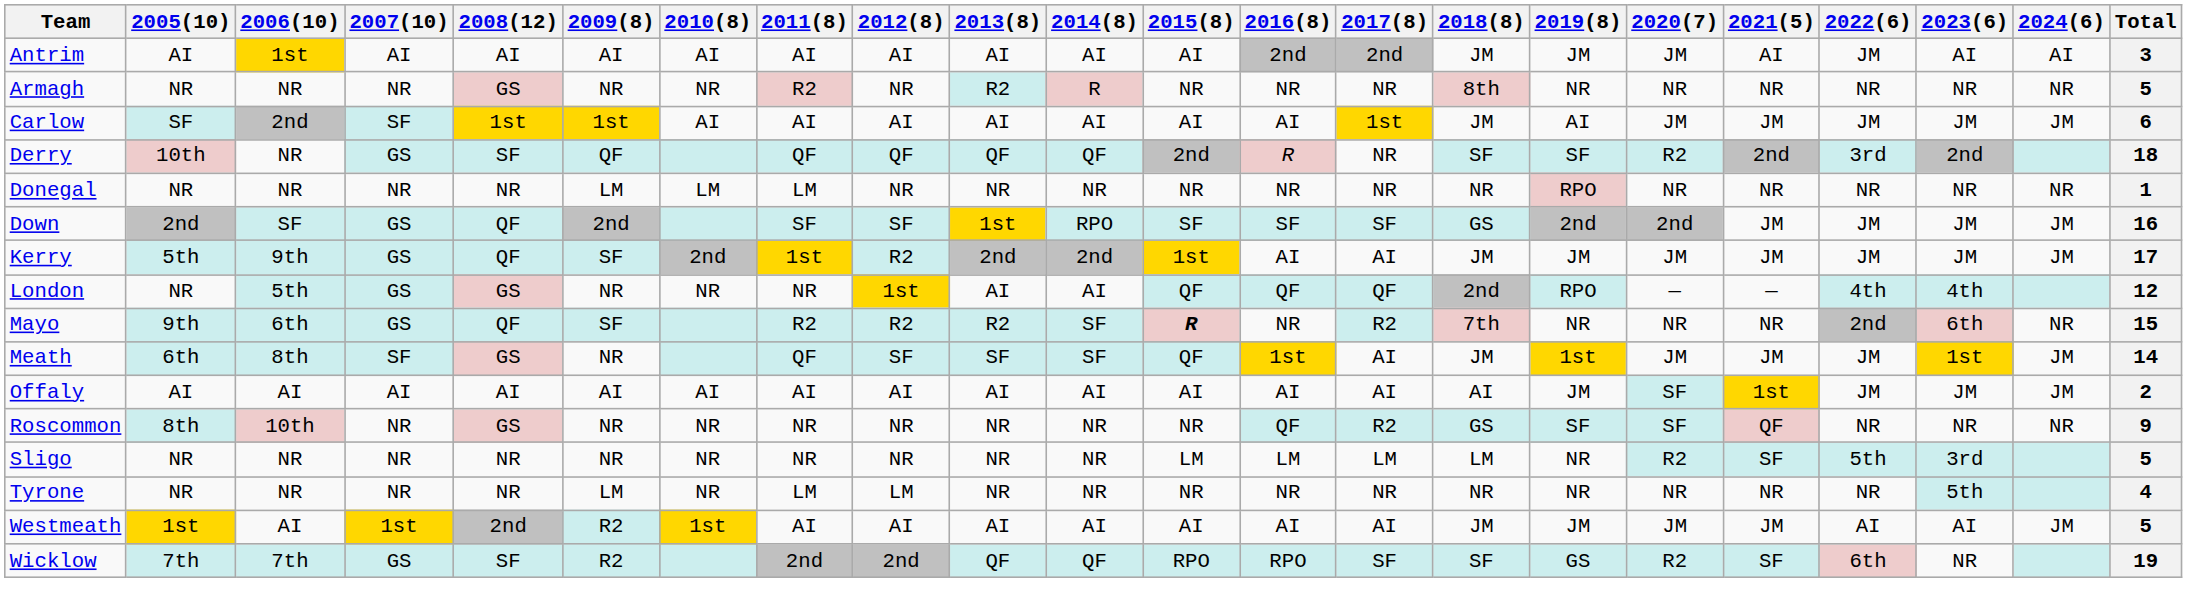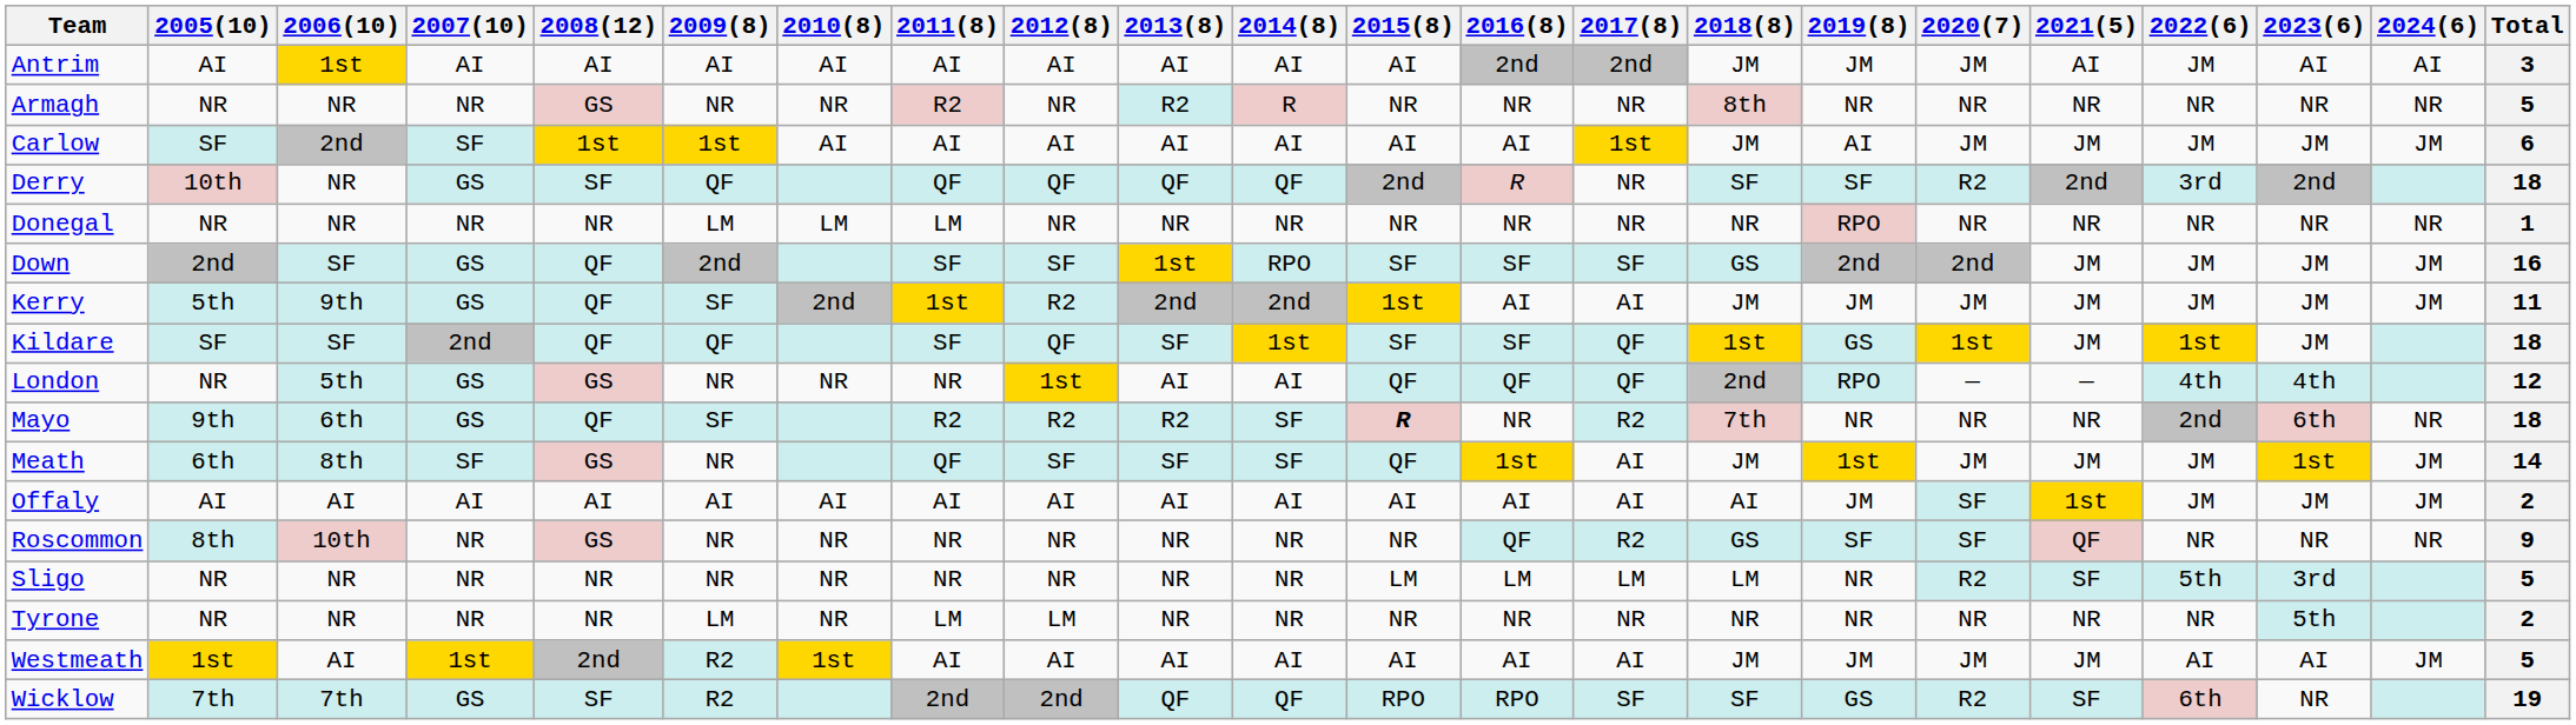Kerry | Total: 17 -> 11
+ row: Kildare | SF | SF | 2nd | QF | QF | SF | QF | SF | 1st | SF | SF | QF | 1st | GS | 1st | JM | 1st | JM | 18
Mayo | Total: 15 -> 18
Tyrone | Total: 4 -> 2
